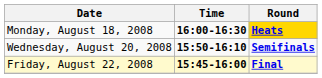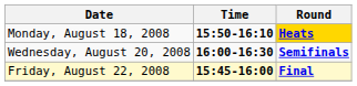Monday, August 18, 2008 | Time: 16:00-16:30 -> 15:50-16:10
Wednesday, August 20, 2008 | Time: 15:50-16:10 -> 16:00-16:30
